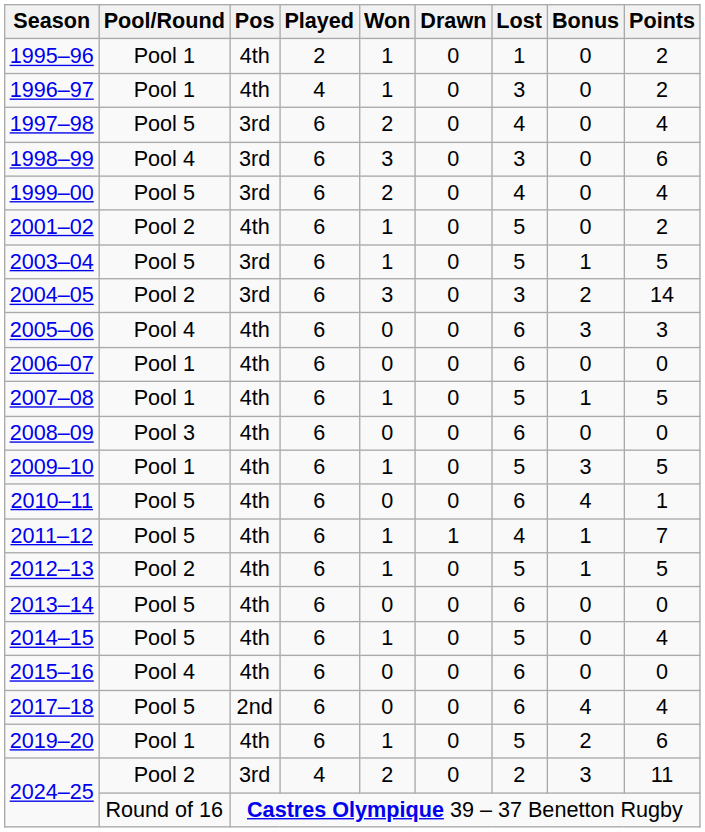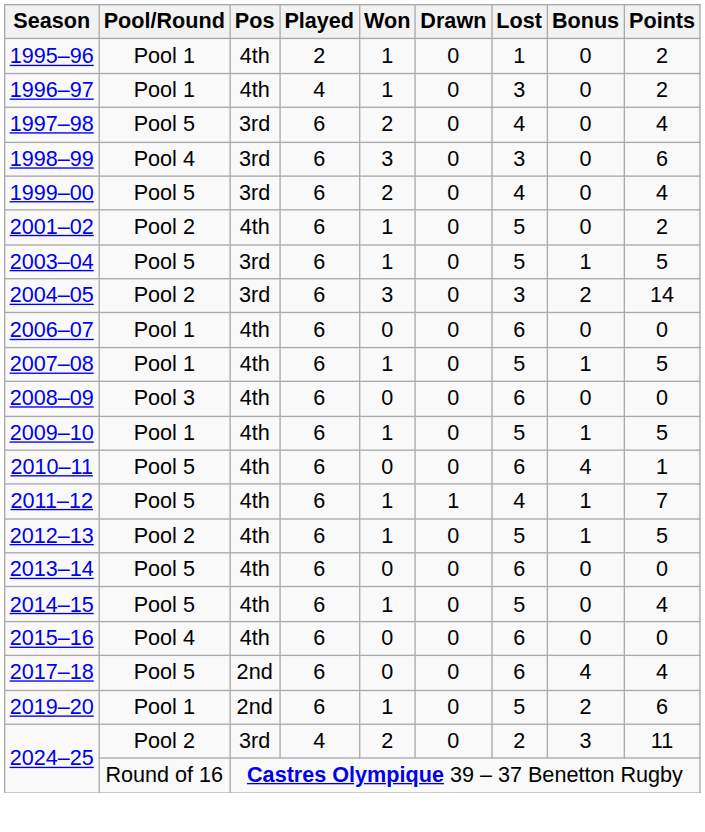- row: 2005–06 | Pool 4 | 4th | 6 | 0 | 0 | 6 | 3 | 3
2009–10 | Bonus: 3 -> 1
2019–20 | Pos: 4th -> 2nd
